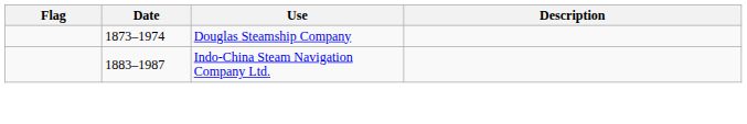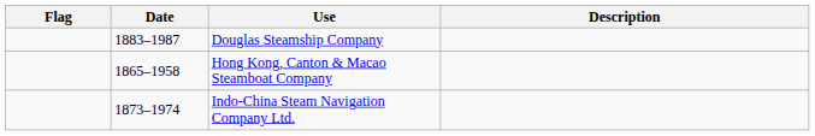Douglas Steamship Company | Date: 1873–1974 -> 1883–1987
+ row: 1865–1958 | Hong Kong, Canton & Macao Steamboat Company
Indo-China Steam Navigation Company Ltd. | Date: 1883–1987 -> 1873–1974
